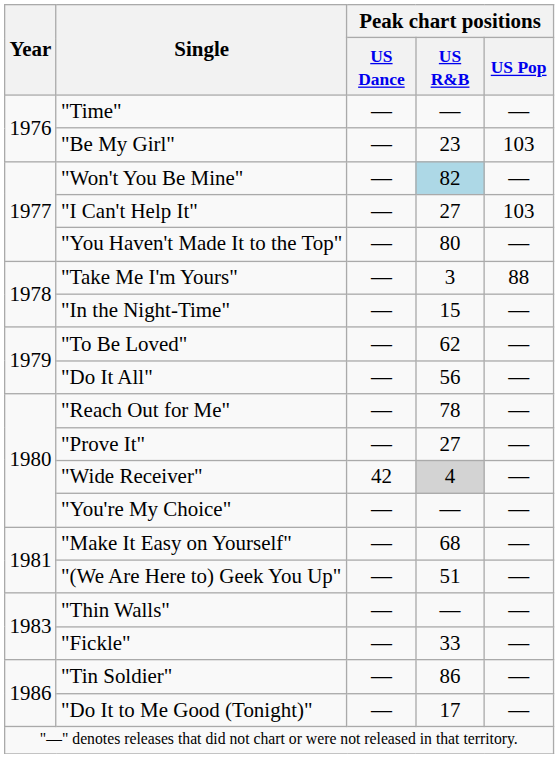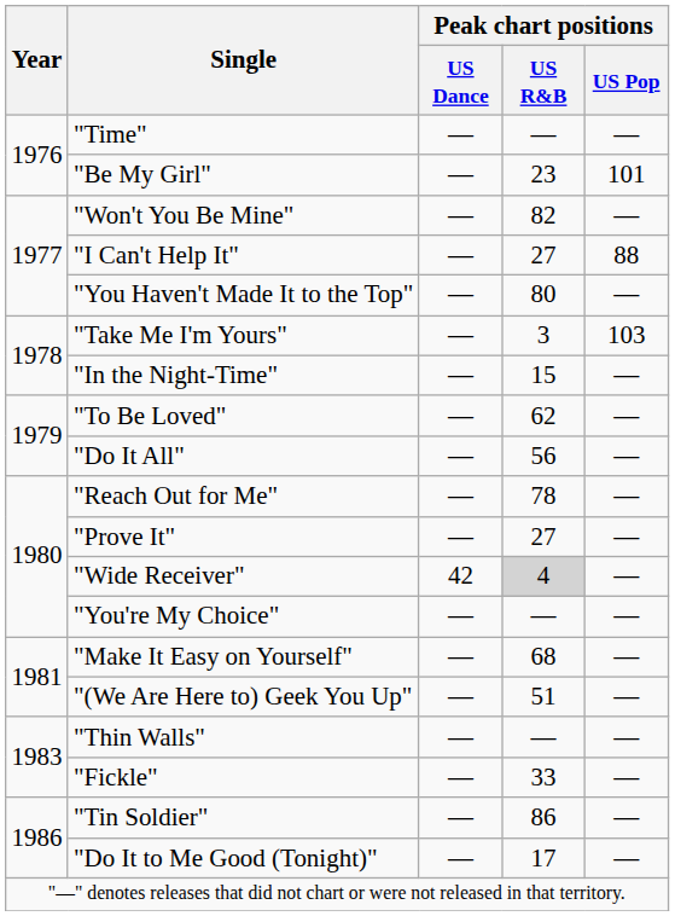"Be My Girl" | Peak chart positions / US Pop: 103 -> 101
"Won't You Be Mine" | Peak chart positions / US R&B: lightblue background -> no background
"I Can't Help It" | Peak chart positions / US Pop: 103 -> 88
"Take Me I'm Yours" | Peak chart positions / US Pop: 88 -> 103
